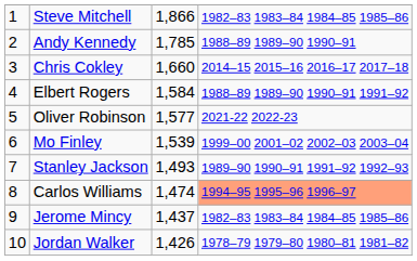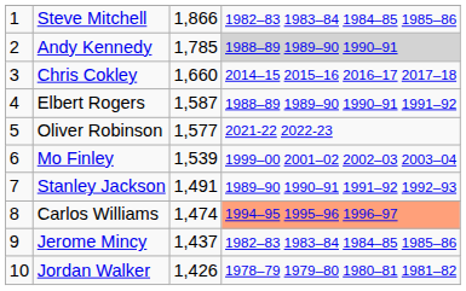Andy Kennedy | column 4: no background -> lightgrey background
Elbert Rogers | column 3: 1,584 -> 1,587
Stanley Jackson | column 3: 1,493 -> 1,491
